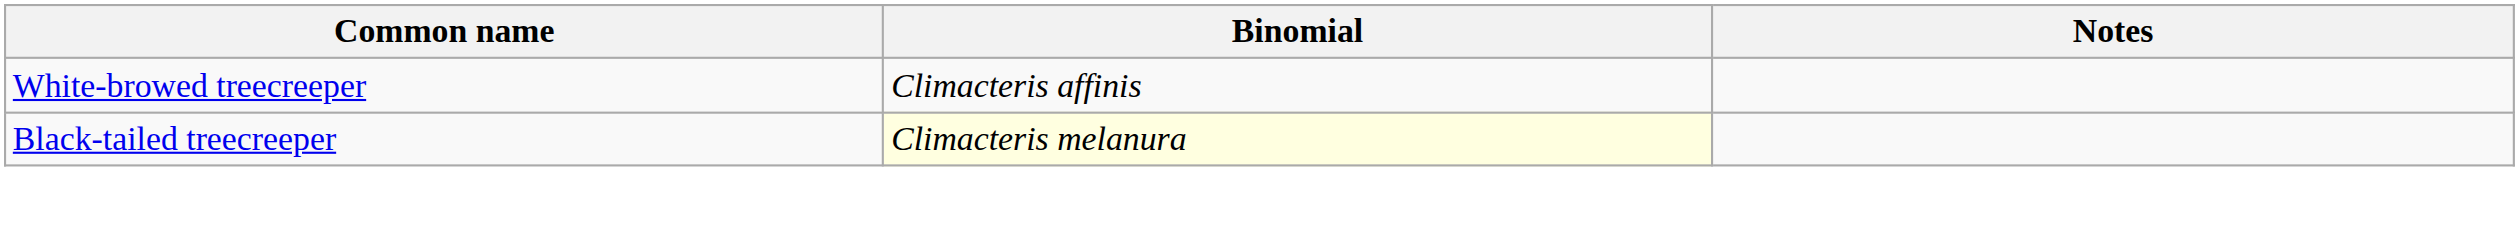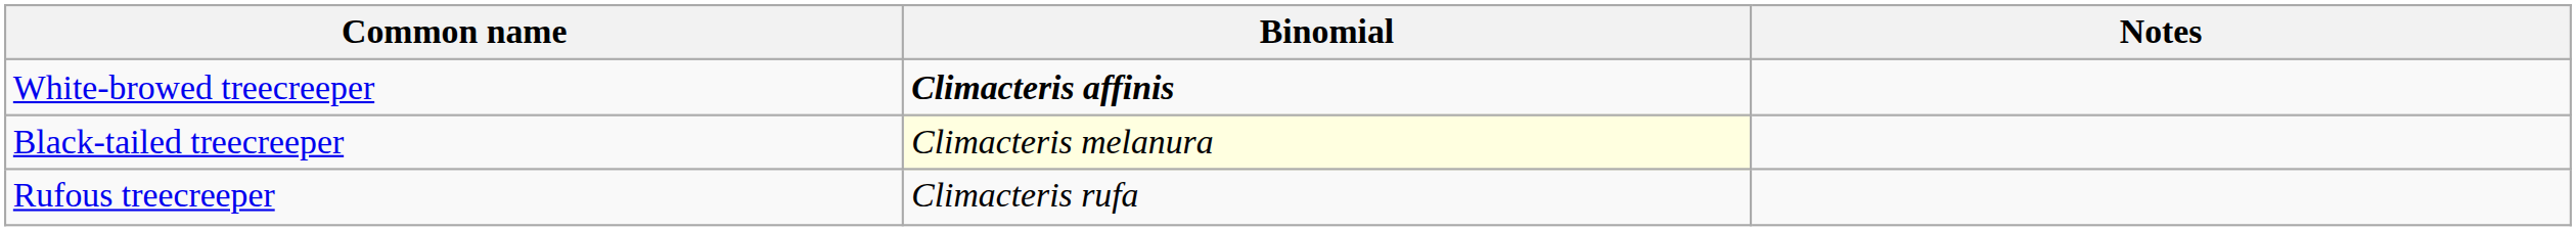White-browed treecreeper | Binomial: normal -> bold
+ row: Rufous treecreeper | Climacteris rufa
